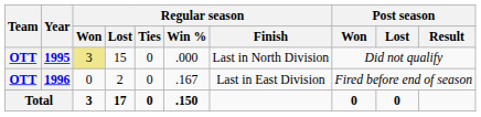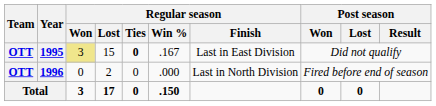1995 | Regular season / Ties: normal -> bold
1995 | Regular season / Win %: .000 -> .167
1995 | Regular season / Finish: Last in North Division -> Last in East Division
1996 | Regular season / Win %: .167 -> .000
1996 | Regular season / Finish: Last in East Division -> Last in North Division
